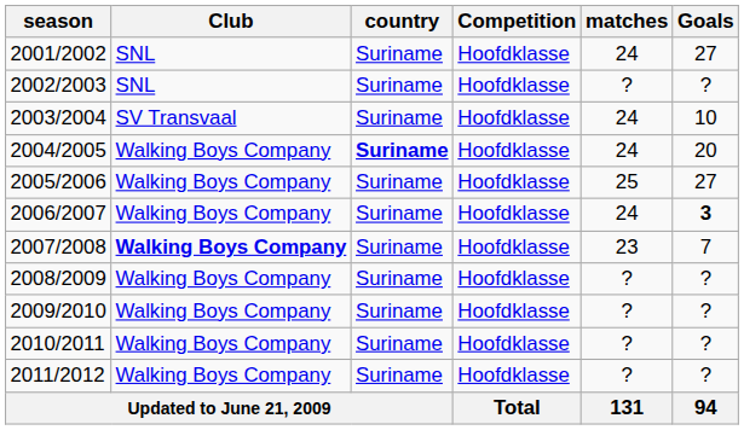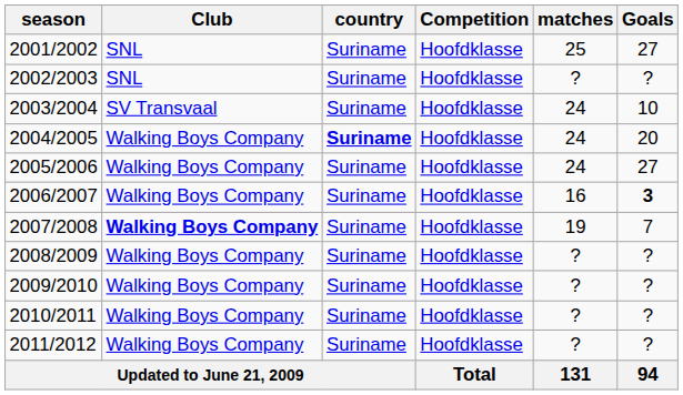2001/2002 | matches: 24 -> 25
2005/2006 | matches: 25 -> 24
2006/2007 | matches: 24 -> 16
2007/2008 | matches: 23 -> 19
